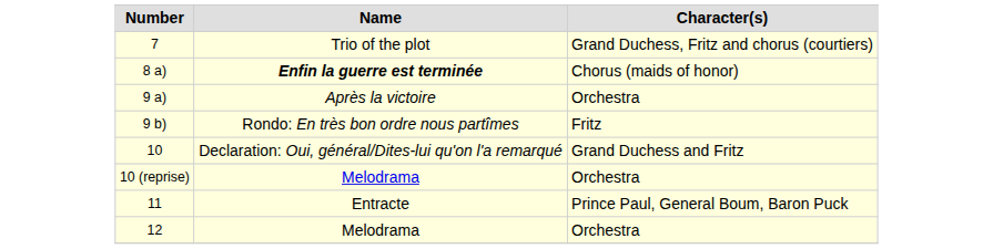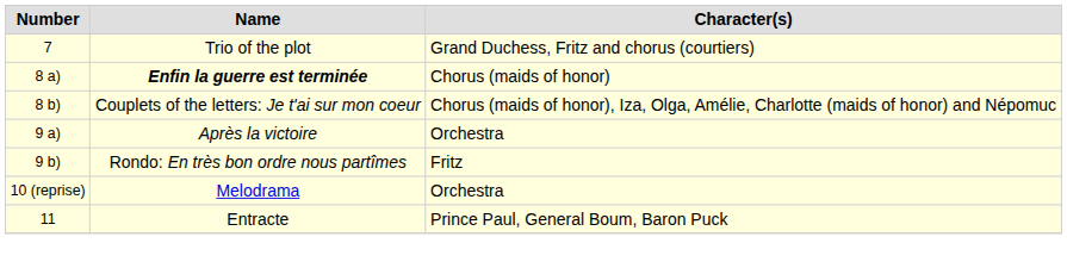+ row: 8 b) | Couplets of the letters: Je t'ai sur mon coeur | Chorus (maids of honor), Iza, Olga, Amélie, Charlotte (maids of honor) and Népomuc
- row: 10 | Declaration: Oui, général/Dites-lui qu'on l'a remarqué | Grand Duchess and Fritz
- row: 12 | Melodrama | Orchestra
